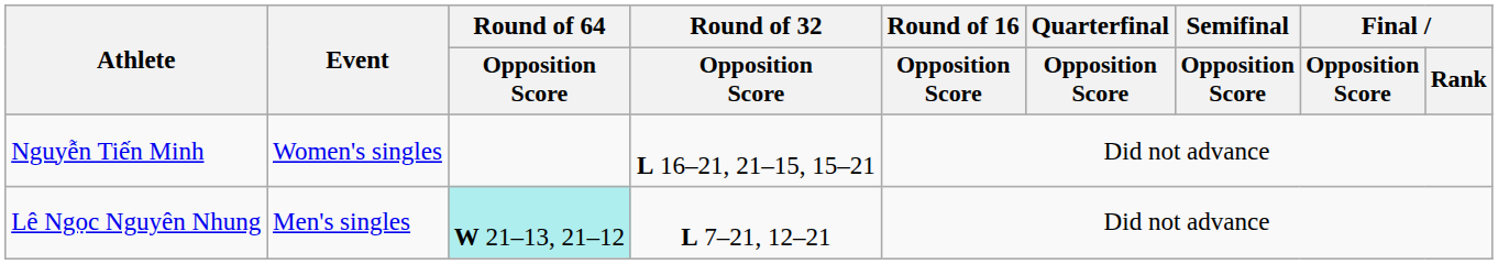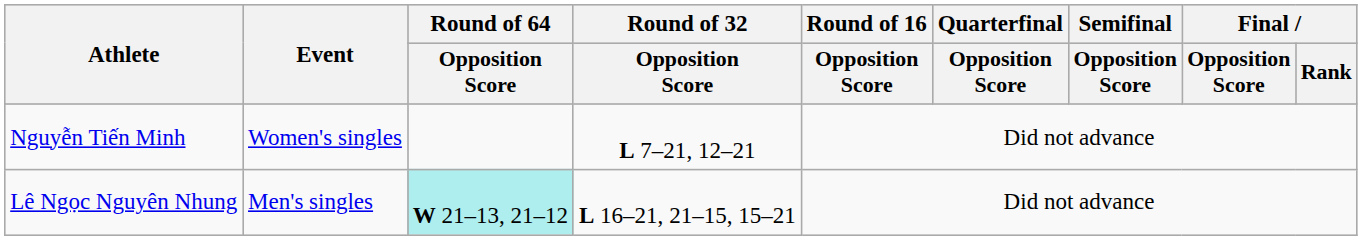Nguyễn Tiến Minh | Round of 32 / Opposition Score: L 16–21, 21–15, 15–21 -> L 7–21, 12–21
Lê Ngọc Nguyên Nhung | Round of 32 / Opposition Score: L 7–21, 12–21 -> L 16–21, 21–15, 15–21
